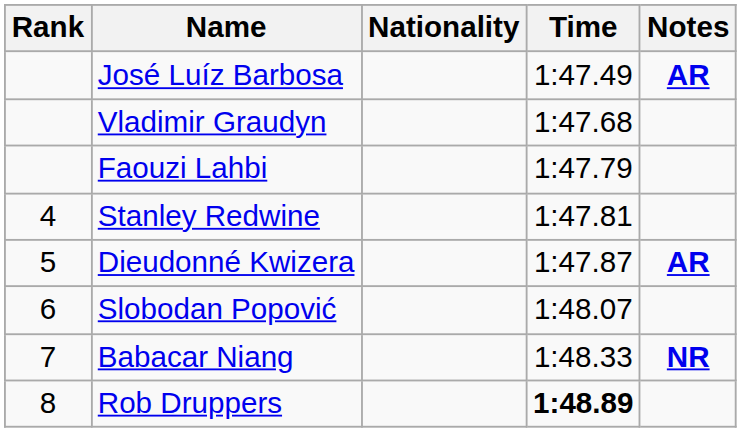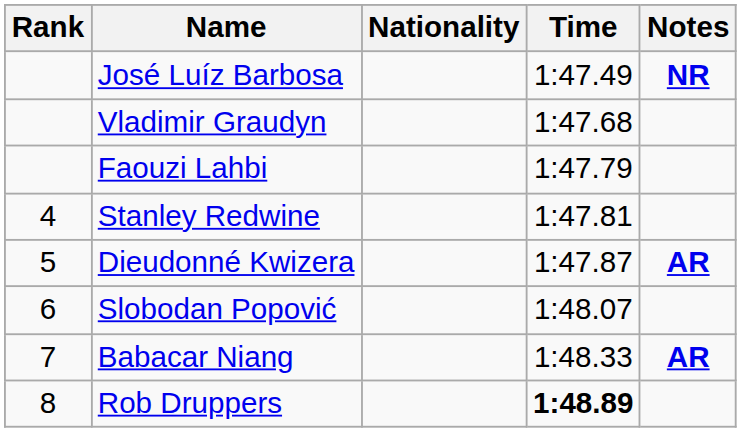José Luíz Barbosa | Notes: AR -> NR
Babacar Niang | Notes: NR -> AR
